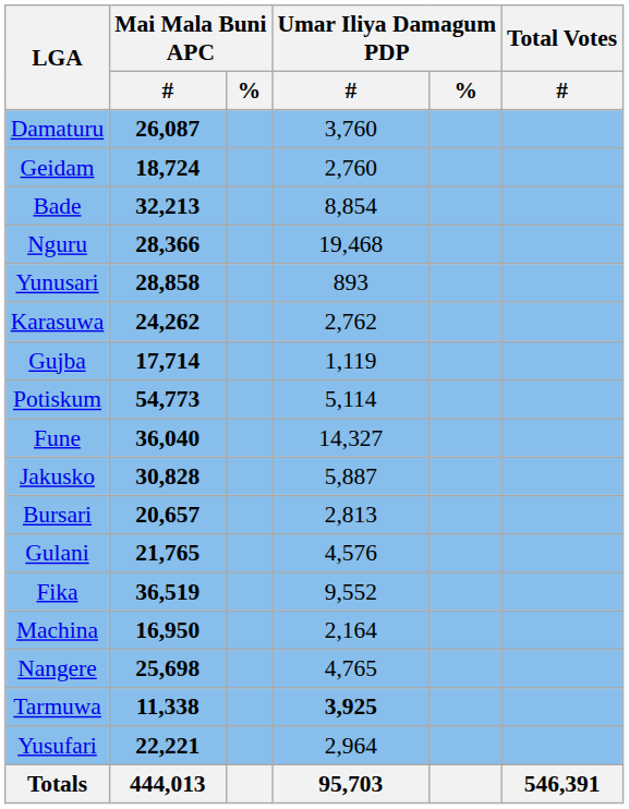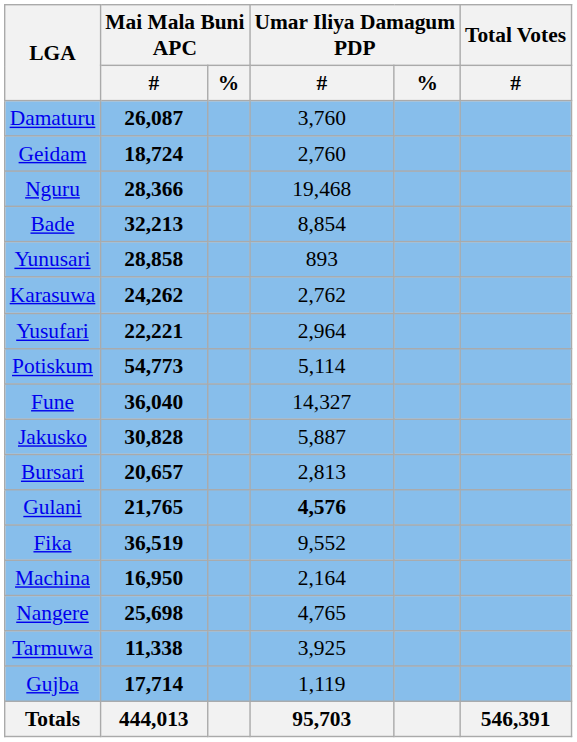rows swapped: Nguru <-> Bade
rows swapped: Yusufari <-> Gujba
Gulani | Umar Iliya Damagum PDP / #: normal -> bold
Tarmuwa | Umar Iliya Damagum PDP / #: bold -> normal
